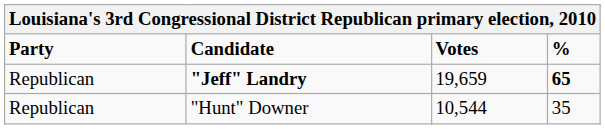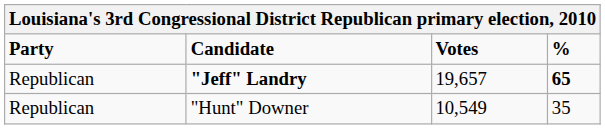"Jeff" Landry | Votes: 19,659 -> 19,657
"Hunt" Downer | Votes: 10,544 -> 10,549
